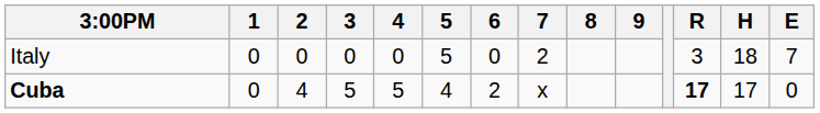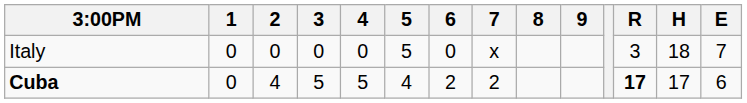Italy | 7: 2 -> x
Cuba | 7: x -> 2
Cuba | E: 0 -> 6
